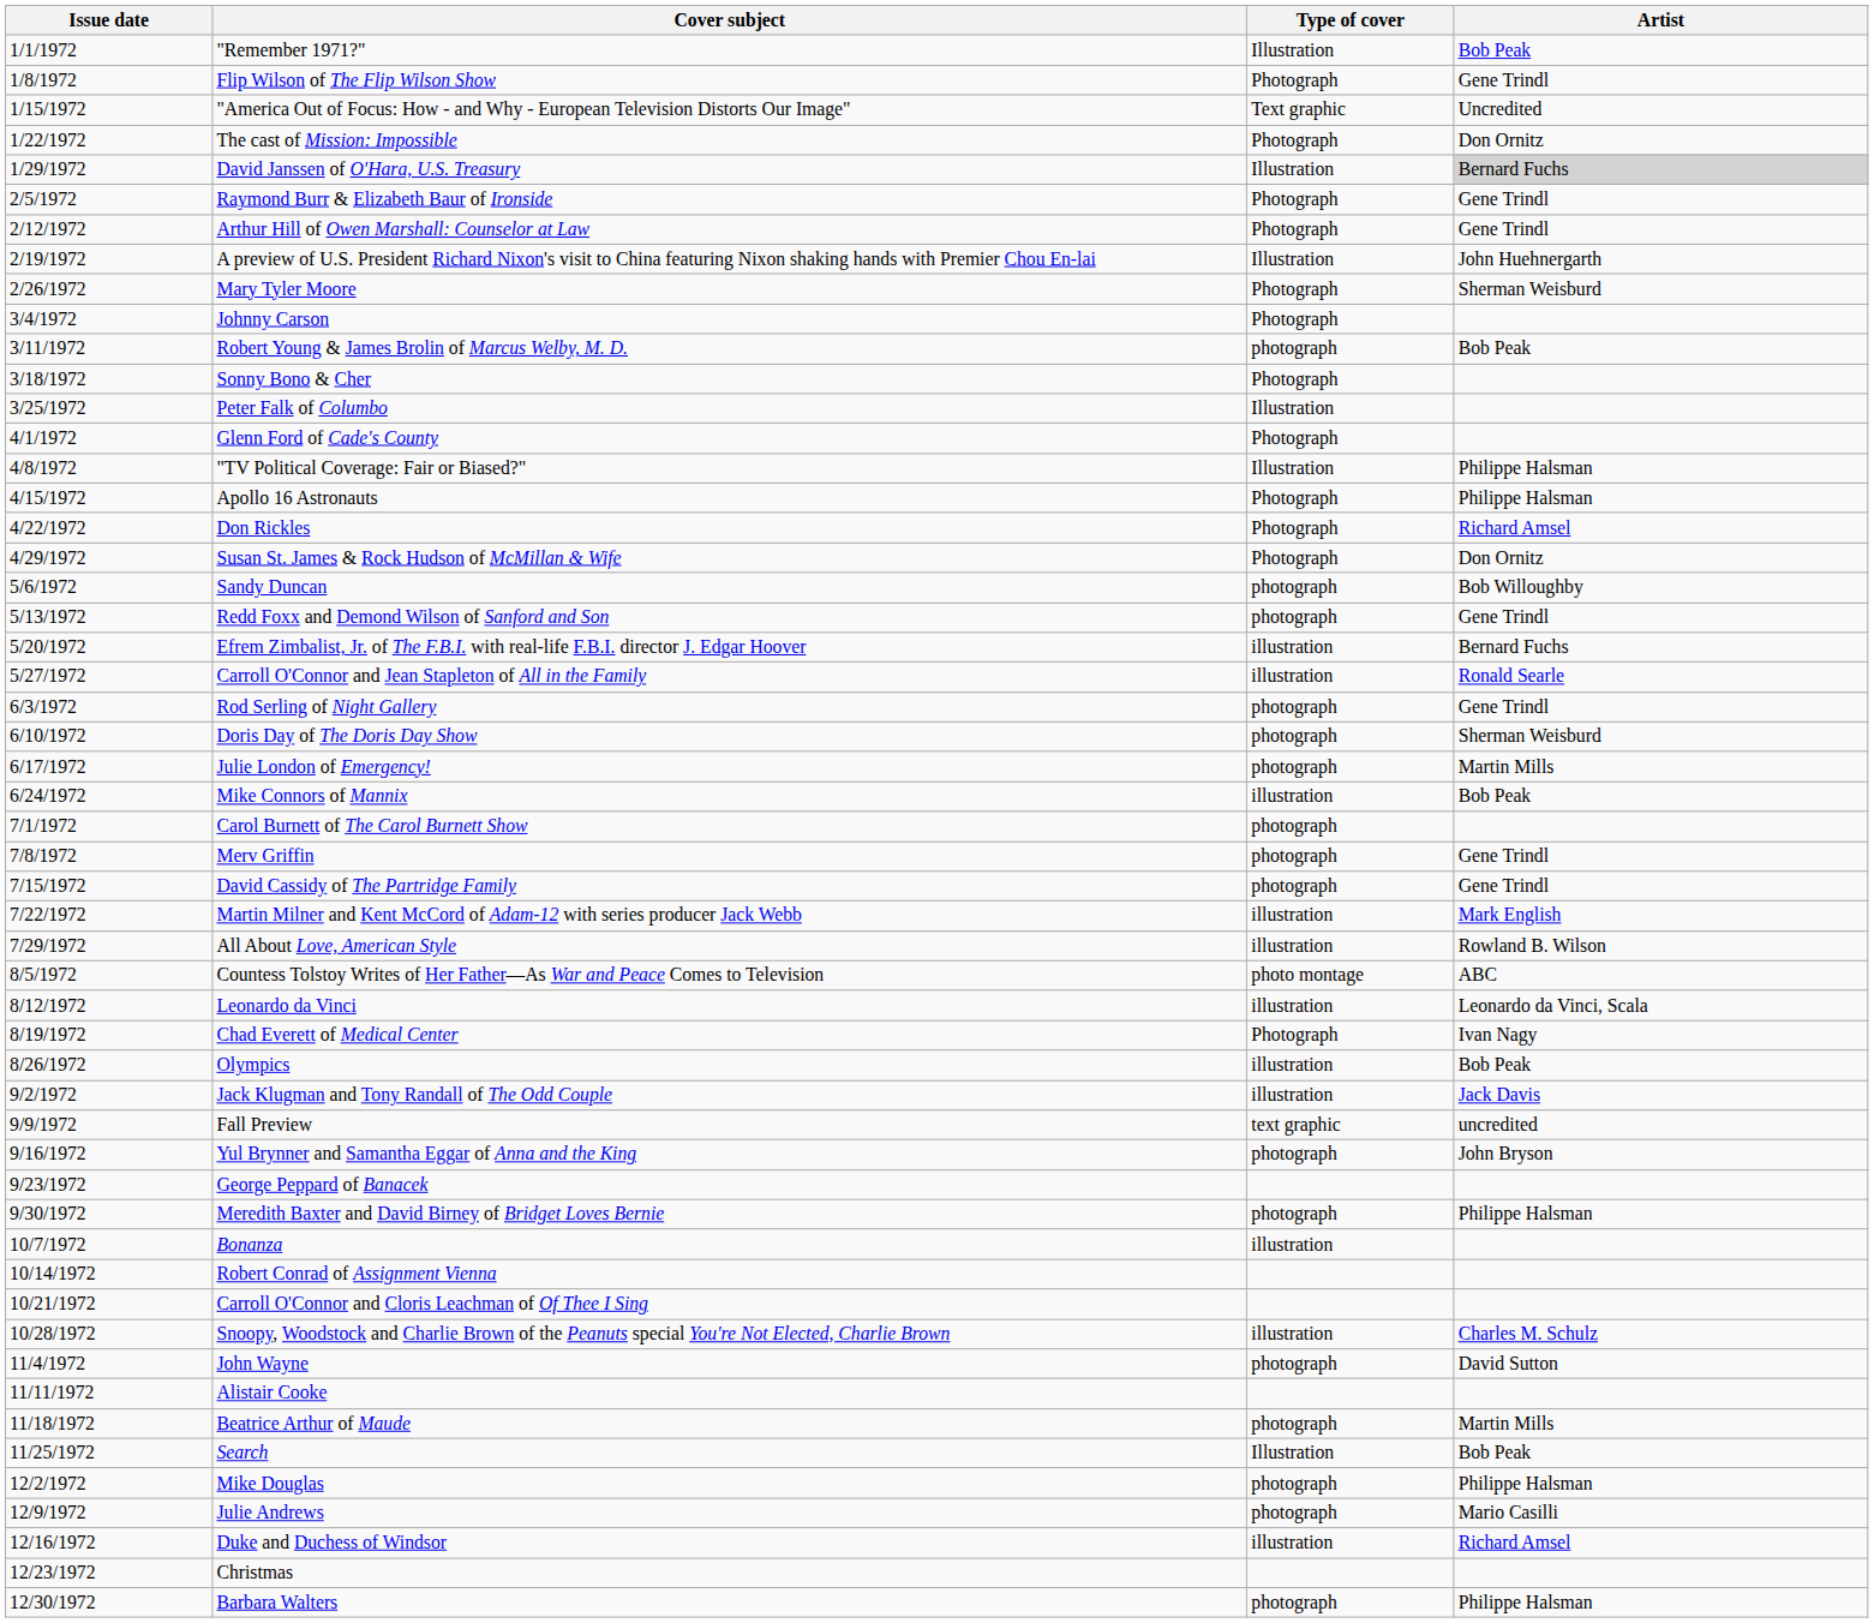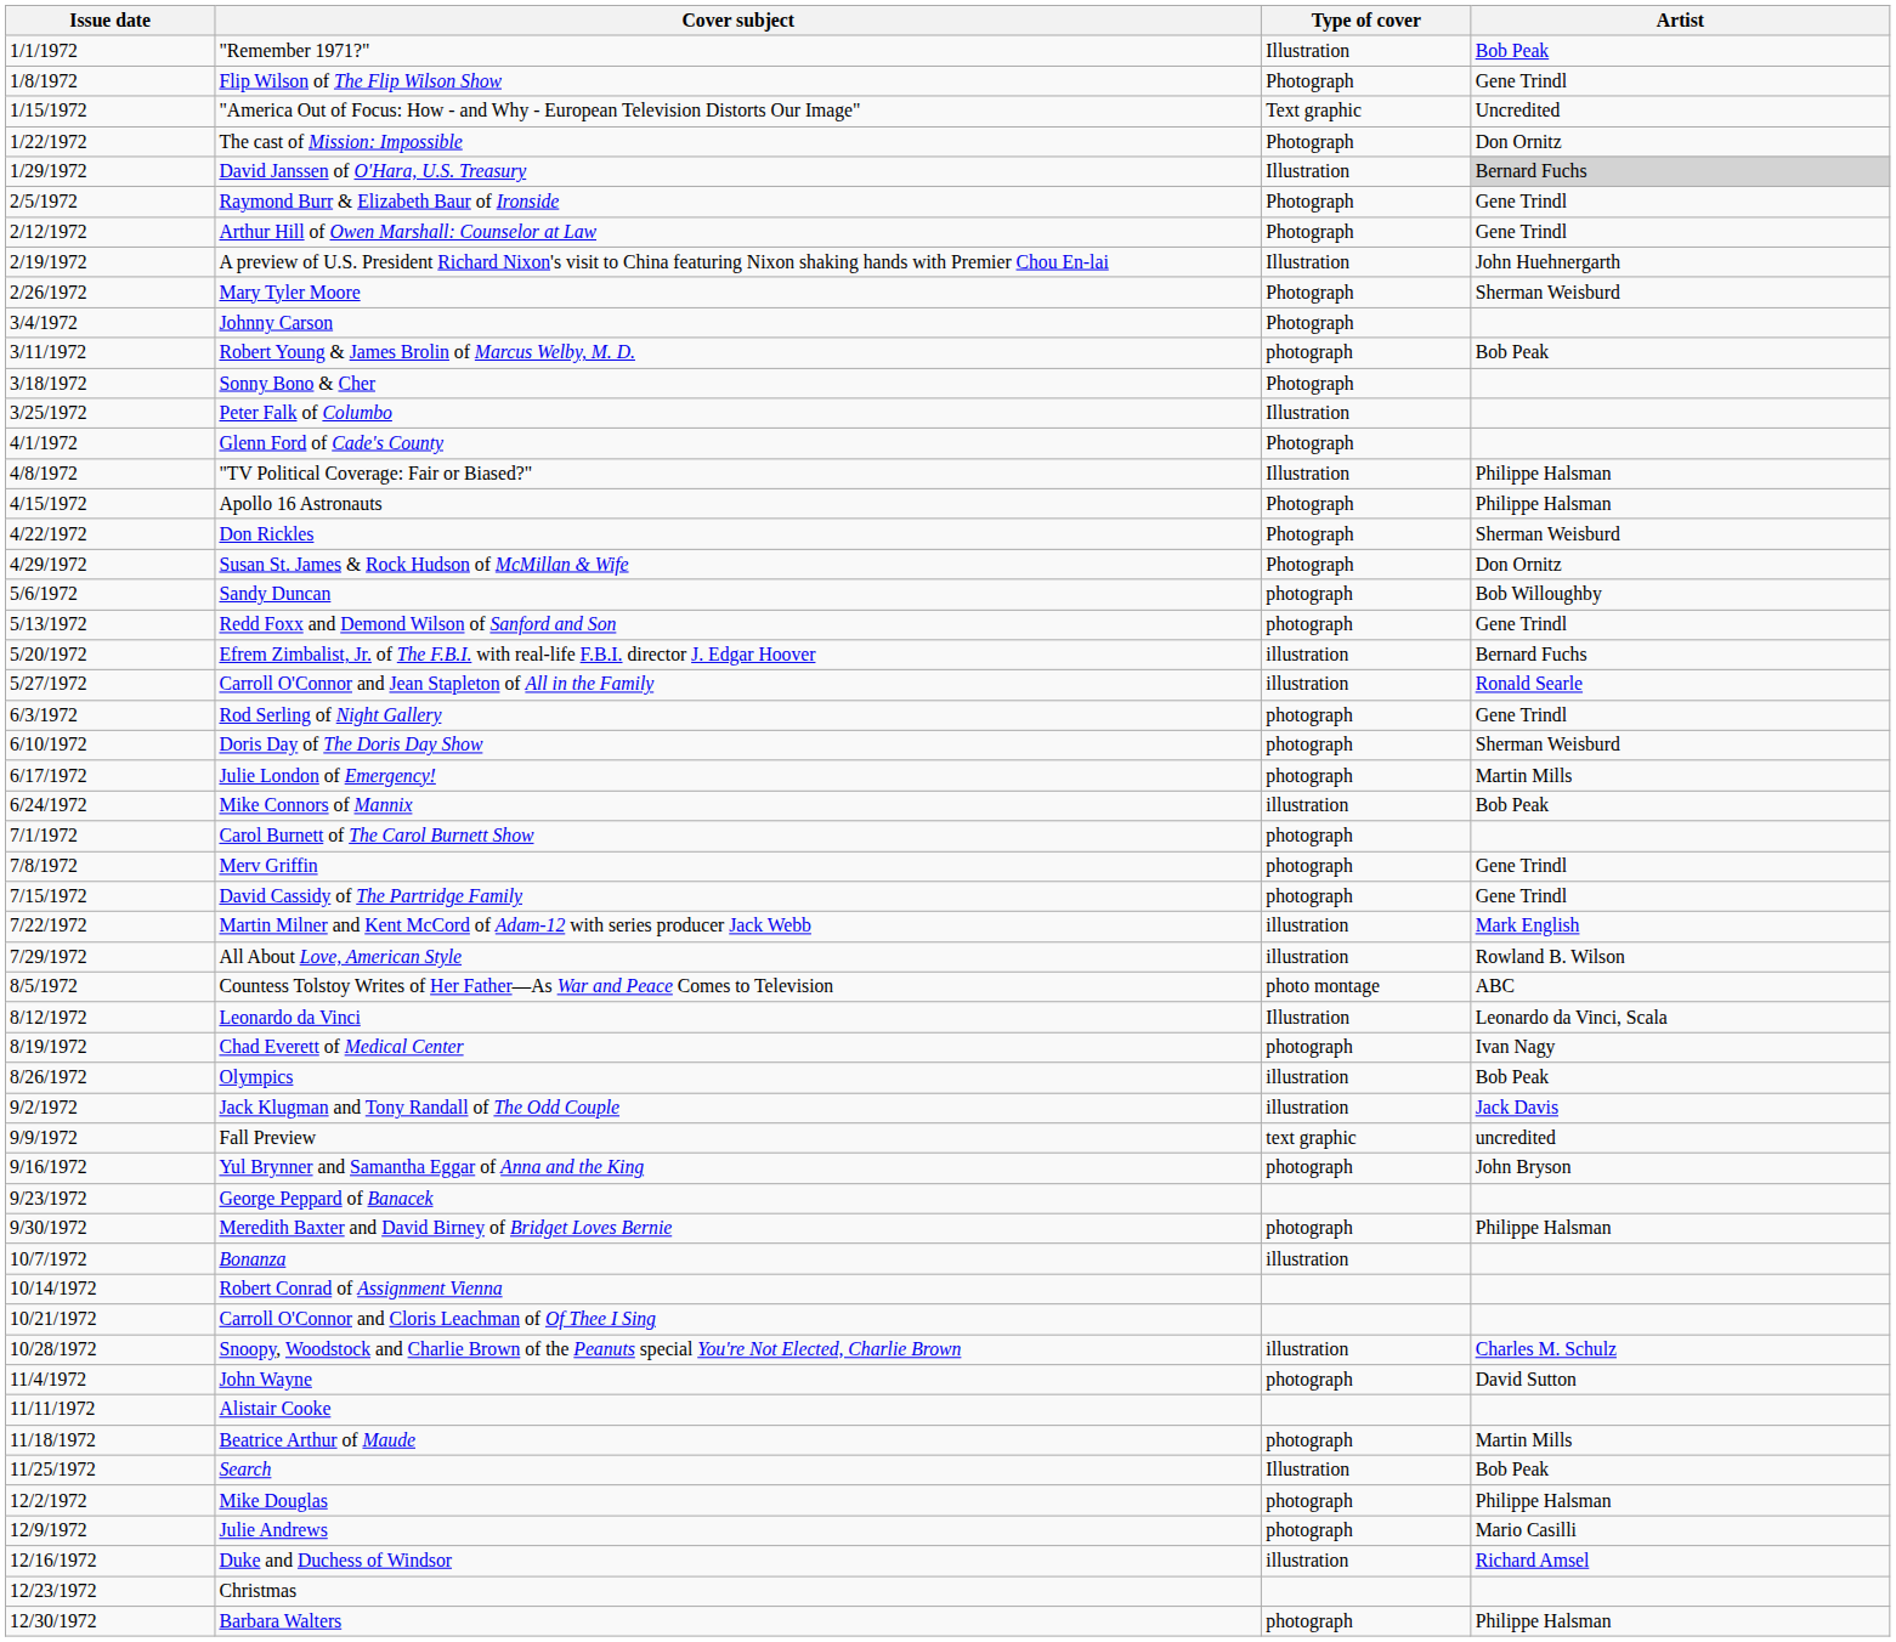Don Rickles | Artist: Richard Amsel -> Sherman Weisburd
Leonardo da Vinci | Type of cover: illustration -> Illustration
Chad Everett of Medical Center | Type of cover: Photograph -> photograph
